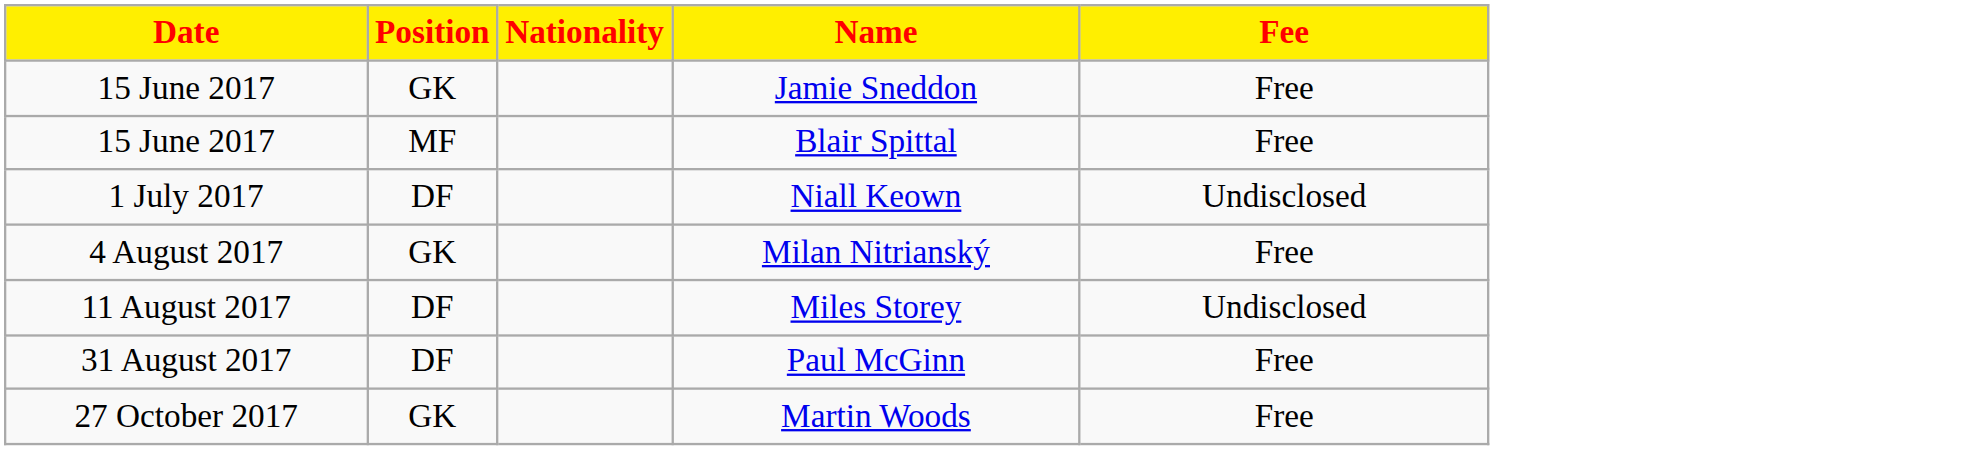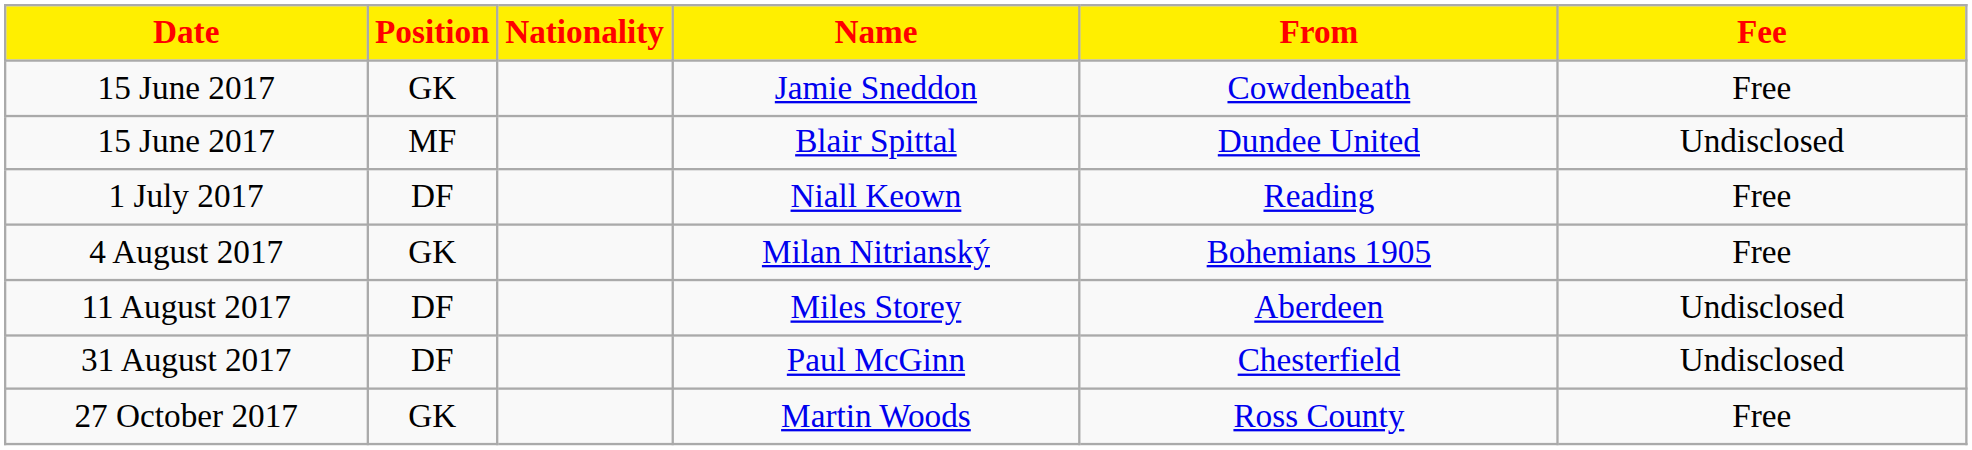+ column: From | Cowdenbeath | Dundee United | Reading | Bohemians 1905 | Aberdeen | Chesterfield | Ross County
Blair Spittal | Fee: Free -> Undisclosed
Niall Keown | Fee: Undisclosed -> Free
Paul McGinn | Fee: Free -> Undisclosed
